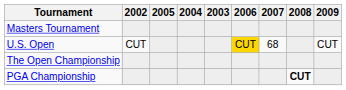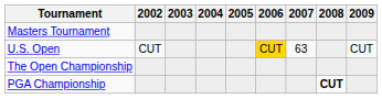columns swapped: 2003 <-> 2005
U.S. Open | 2007: 68 -> 63
